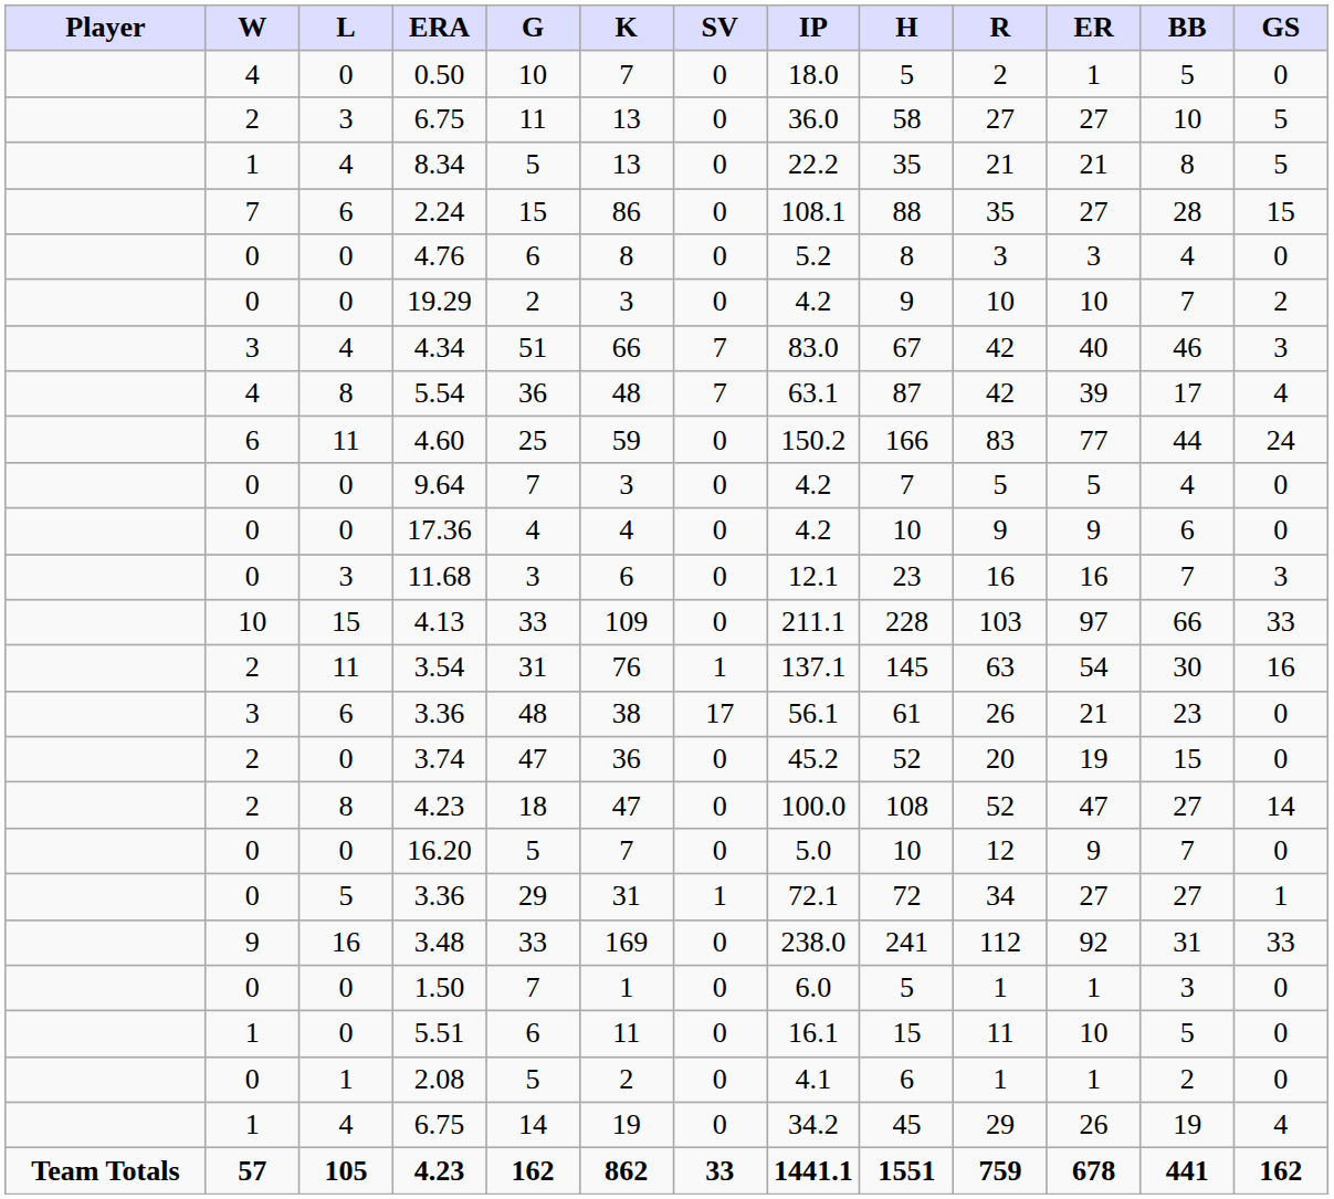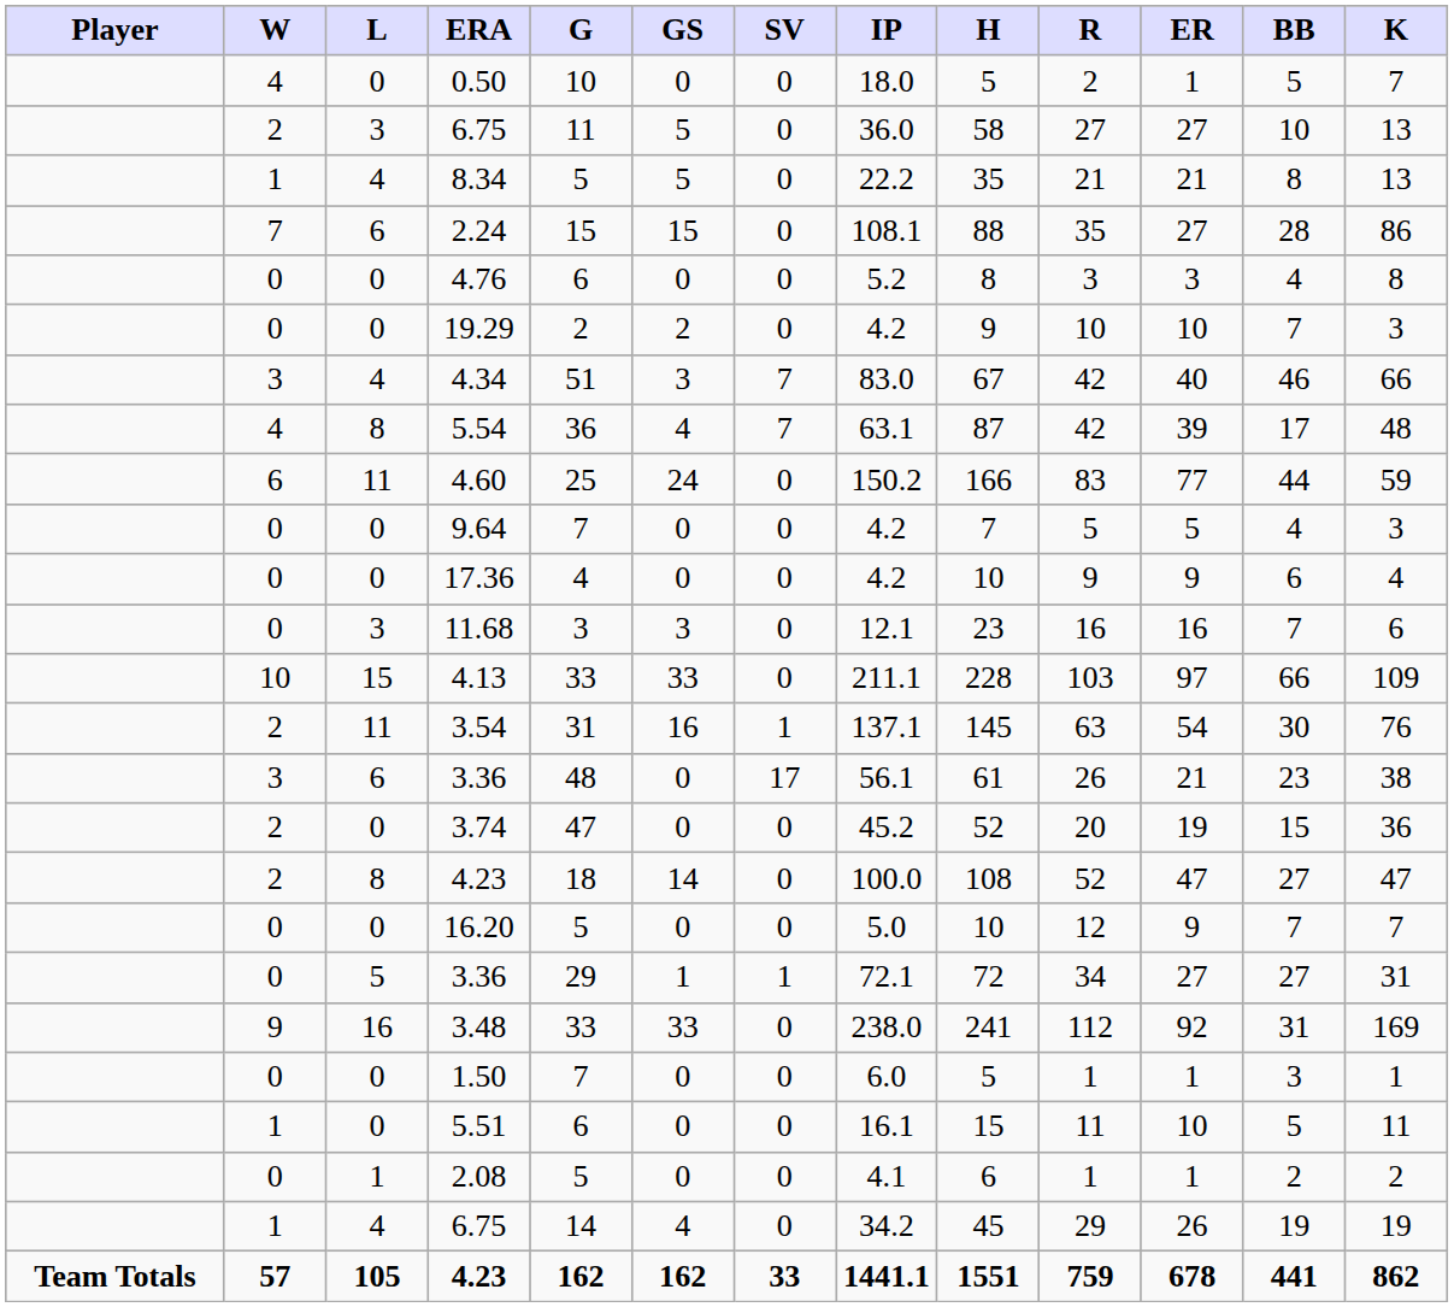columns swapped: GS <-> K
